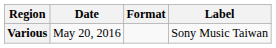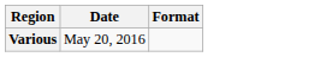- column: Label | Sony Music Taiwan
